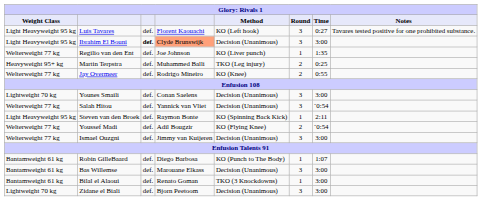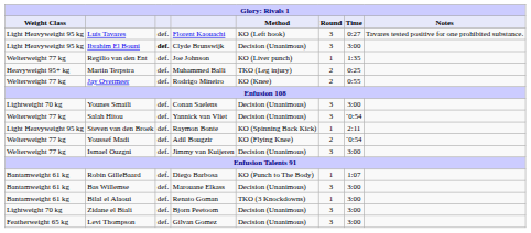Ibrahim El Bouni | column 4: lightsalmon background -> no background
+ row: Featherweight 65 kg | Levi Thompson | def. | Gilvan Gomez | Decision (Unanimous) | 3 | 3:00
